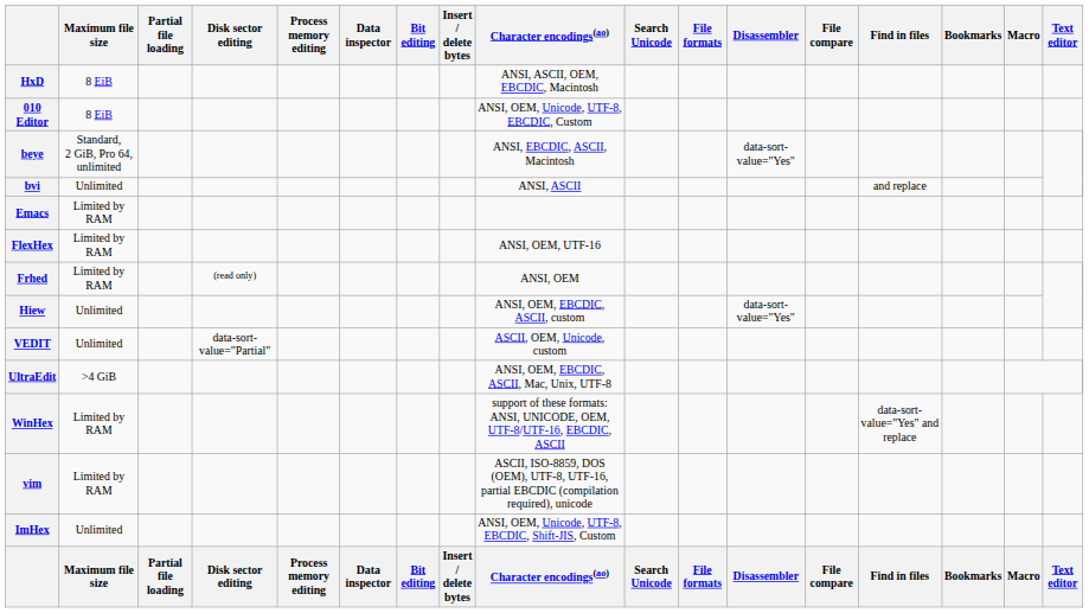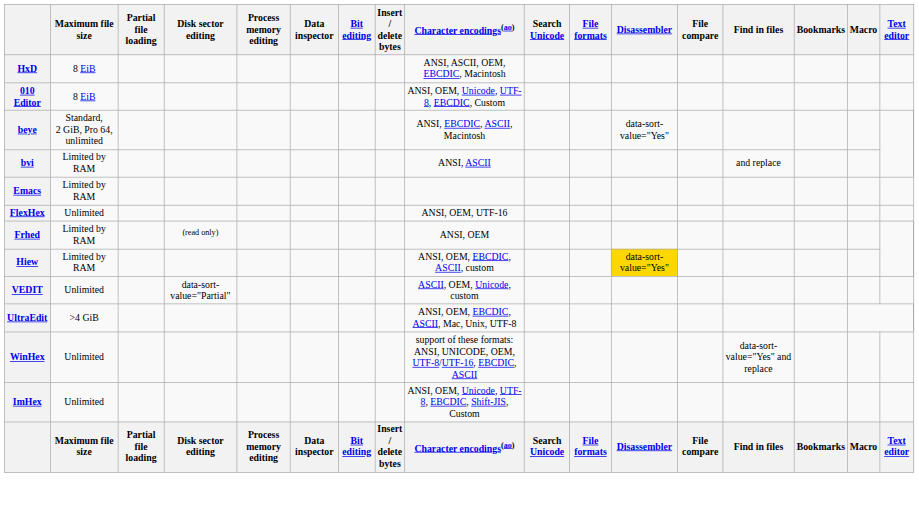bvi | Maximum file size: Unlimited -> Limited by RAM
FlexHex | Maximum file size: Limited by RAM -> Unlimited
Hiew | Maximum file size: Unlimited -> Limited by RAM
Hiew | Disassembler: no background -> gold background
WinHex | Maximum file size: Limited by RAM -> Unlimited
- row: vim | Limited by RAM | ASCII, ISO-8859, DOS (OEM), UTF-8, UTF-16, partial EBCDIC (compilation required), unicode
